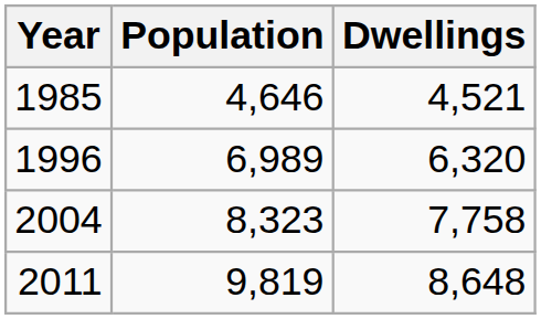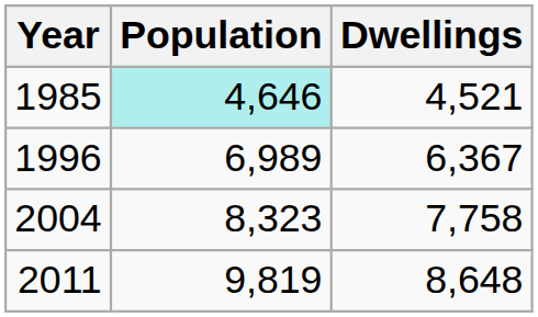1985 | Population: no background -> paleturquoise background
1996 | Dwellings: 6,320 -> 6,367
